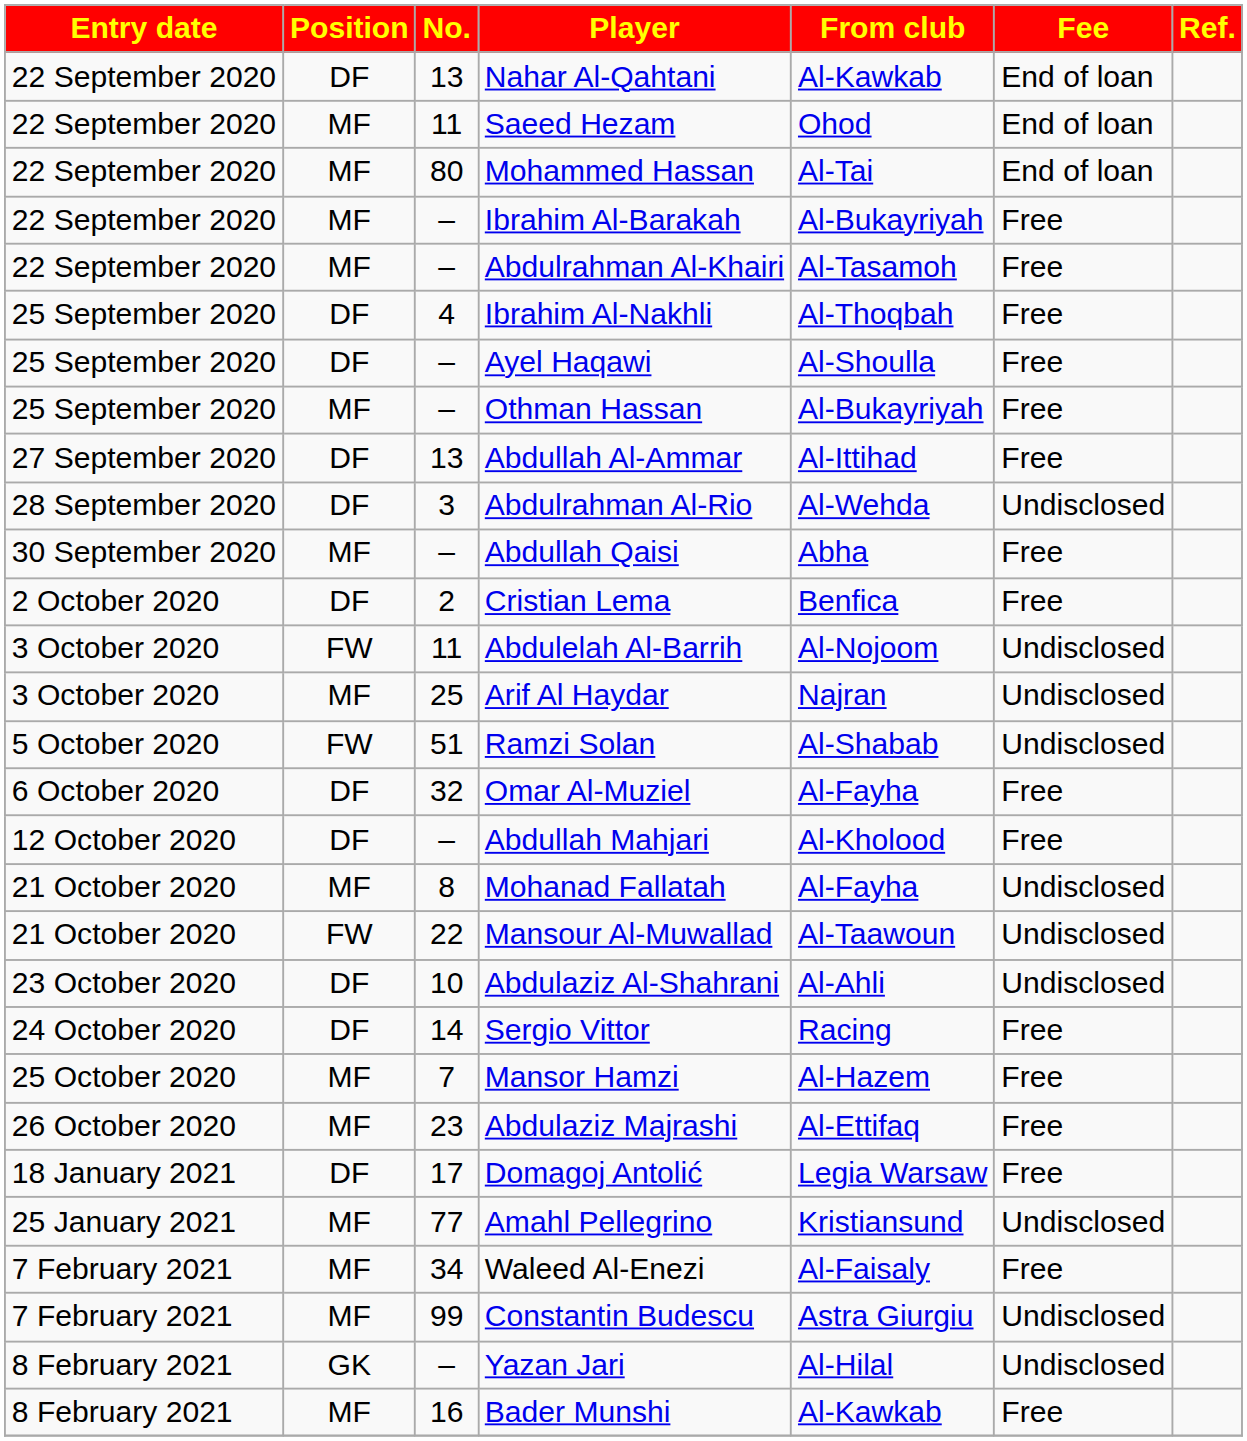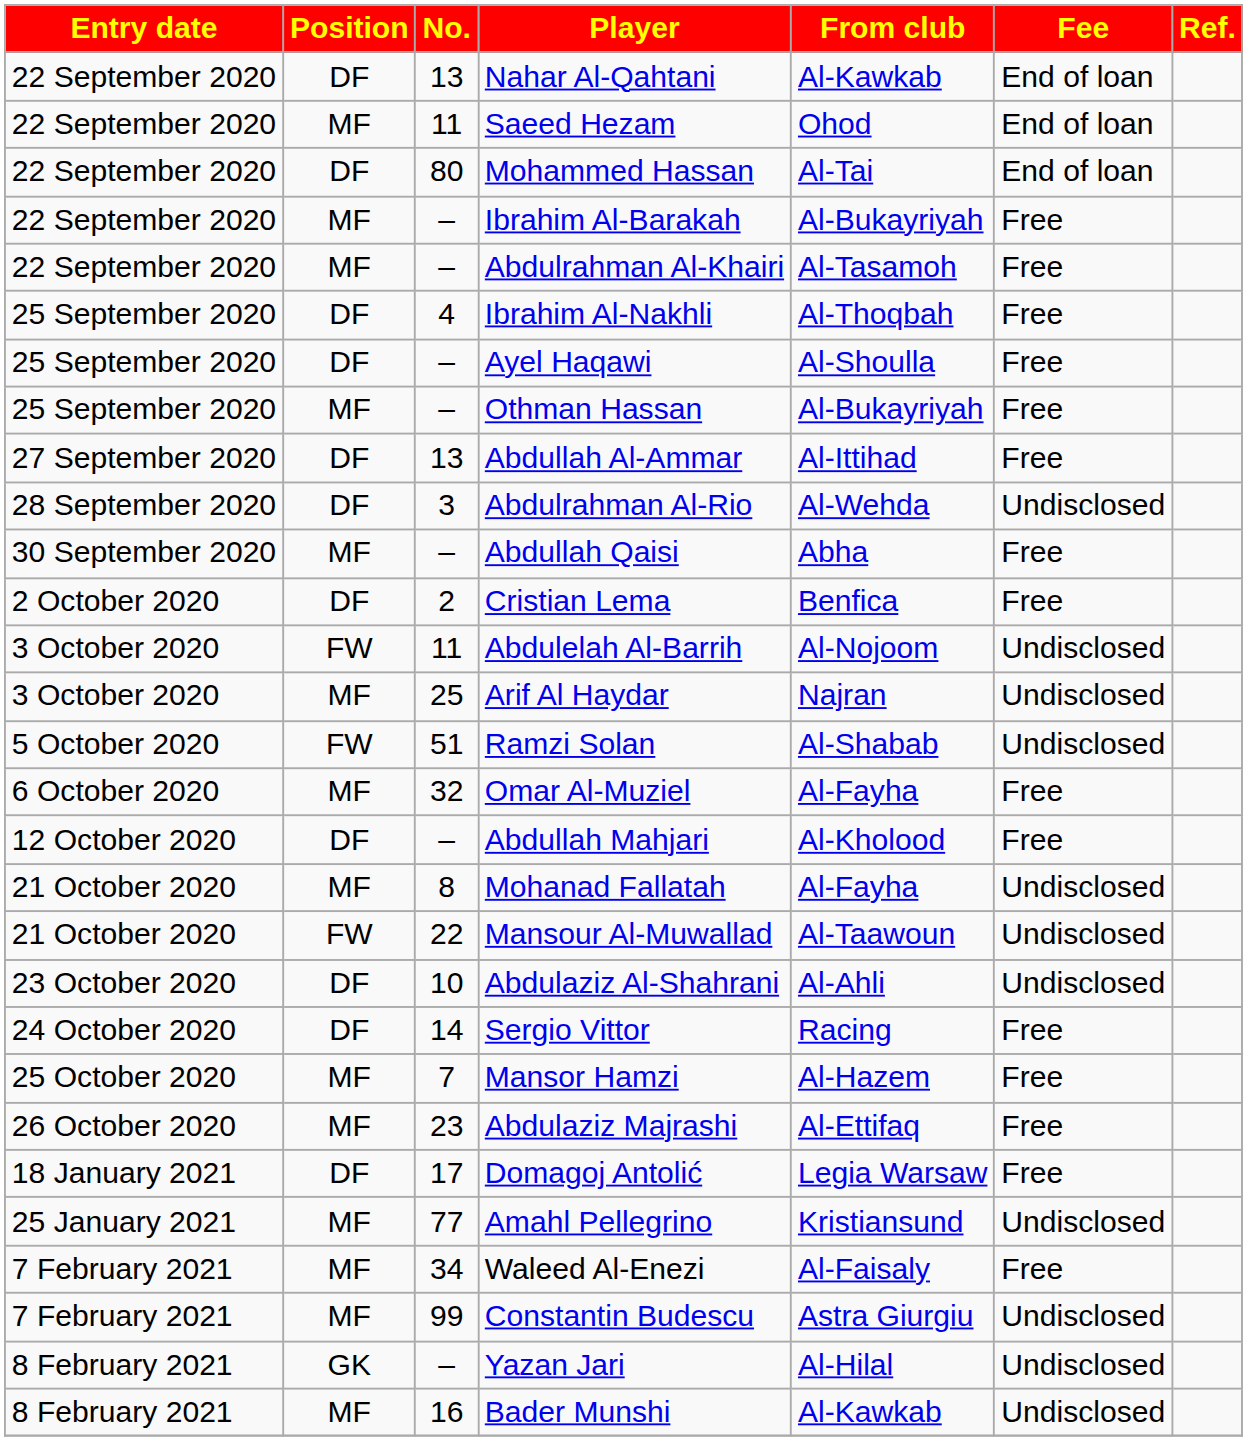Mohammed Hassan | Position: MF -> DF
Omar Al-Muziel | Position: DF -> MF
Bader Munshi | Fee: Free -> Undisclosed
